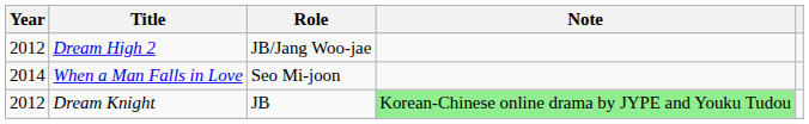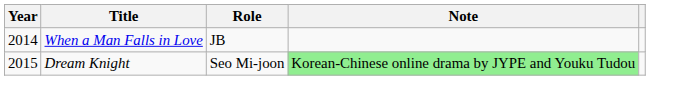- row: 2012 | Dream High 2 | JB/Jang Woo-jae
When a Man Falls in Love | Role: Seo Mi-joon -> JB
Dream Knight | Year: 2012 -> 2015
Dream Knight | Role: JB -> Seo Mi-joon
